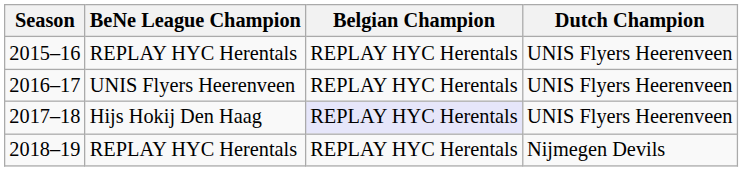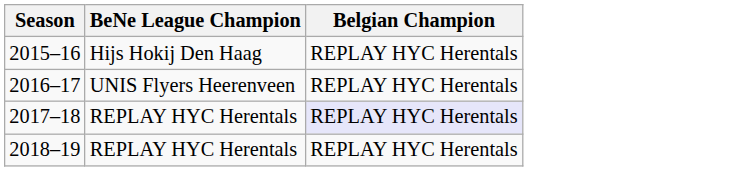- column: Dutch Champion | UNIS Flyers Heerenveen | UNIS Flyers Heerenveen | UNIS Flyers Heerenveen | Nijmegen Devils
2015–16 | BeNe League Champion: REPLAY HYC Herentals -> Hijs Hokij Den Haag
2017–18 | BeNe League Champion: Hijs Hokij Den Haag -> REPLAY HYC Herentals
